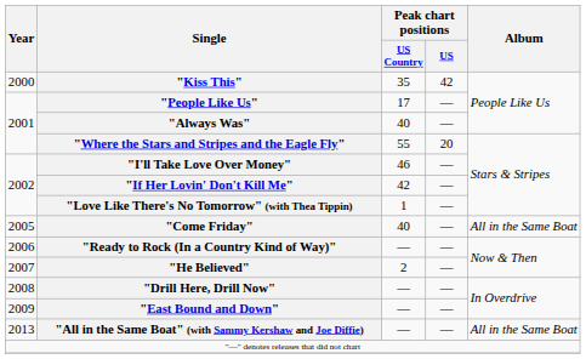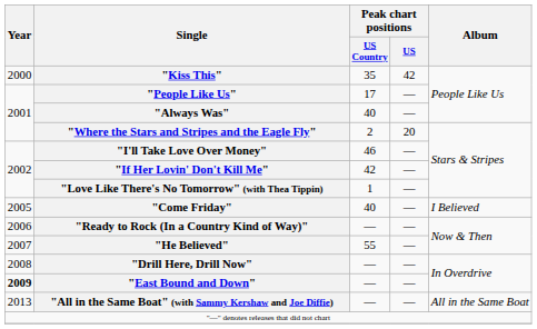"Where the Stars and Stripes and the Eagle Fly" | Peak chart positions / US Country: 55 -> 2
"Come Friday" | Album: All in the Same Boat -> I Believed
"He Believed" | Peak chart positions / US Country: 2 -> 55
"East Bound and Down" | Year: normal -> bold
